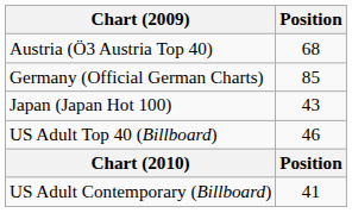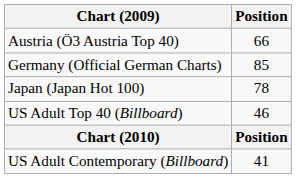Austria (Ö3 Austria Top 40) | Position: 68 -> 66
Japan (Japan Hot 100) | Position: 43 -> 78
